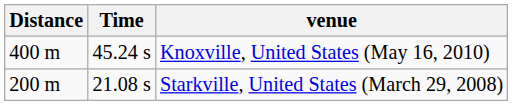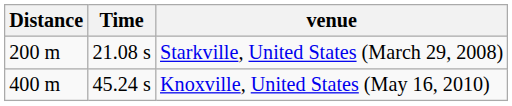rows swapped: Starkville, United States (March 29, 2008) <-> Knoxville, United States (May 16, 2010)
